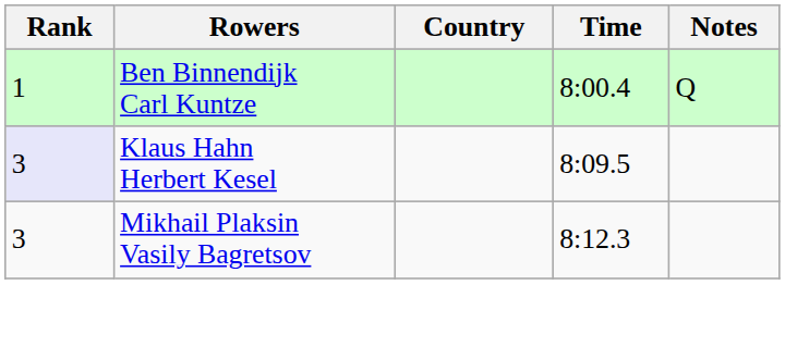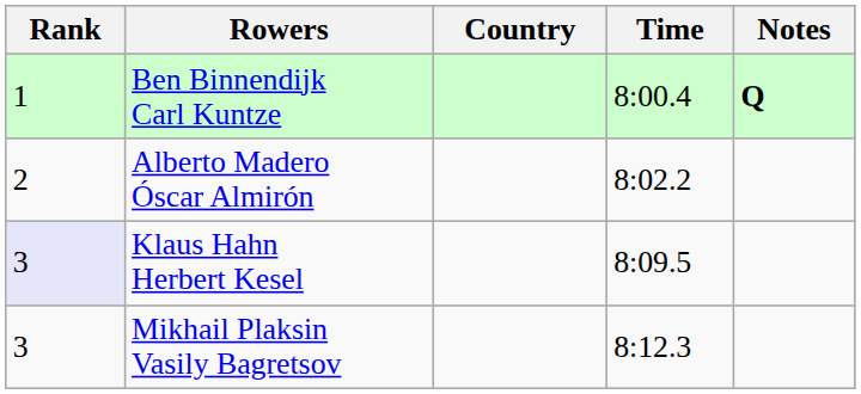Ben Binnendijk Carl Kuntze | Notes: normal -> bold
+ row: 2 | Alberto Madero Óscar Almirón | 8:02.2
